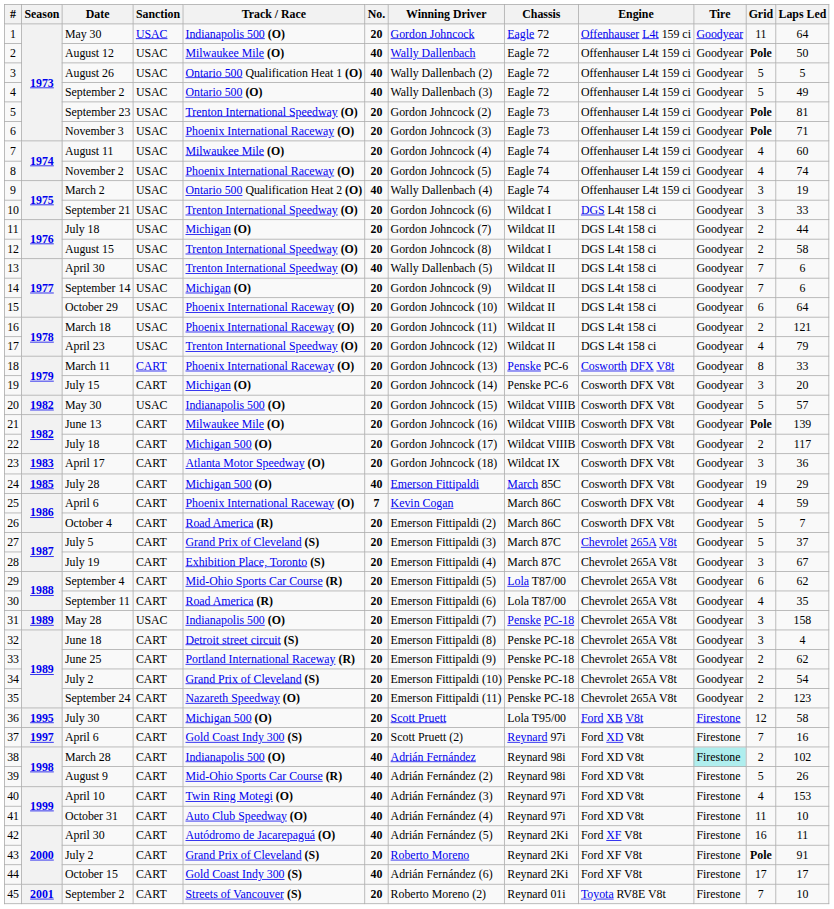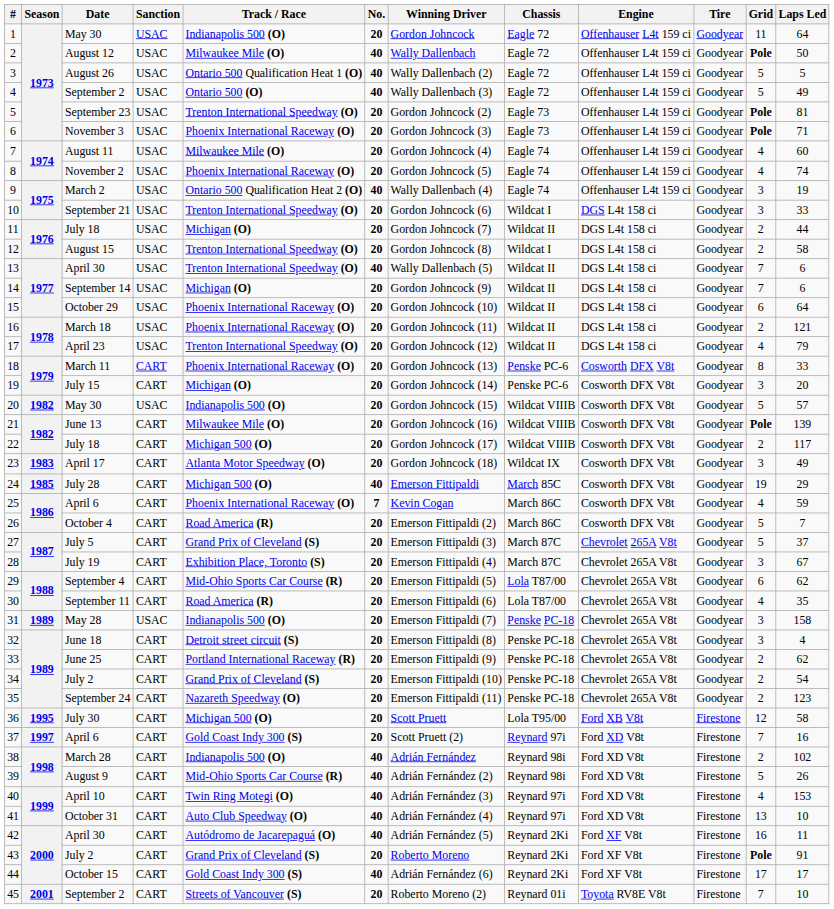23 | Laps Led: 36 -> 49
38 | Tire: paleturquoise background -> no background
41 | Grid: 11 -> 13
